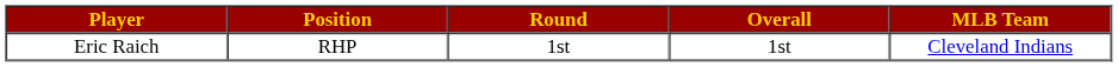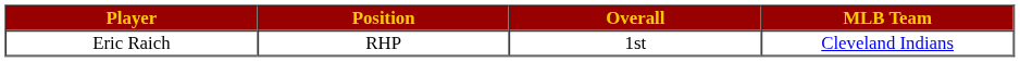- column: Round | 1st
